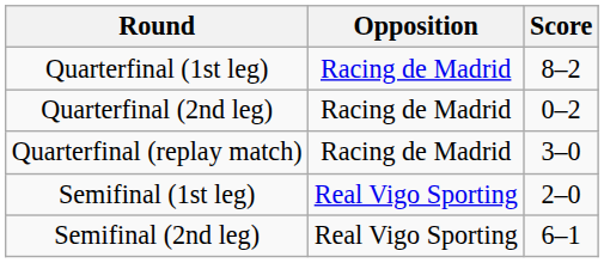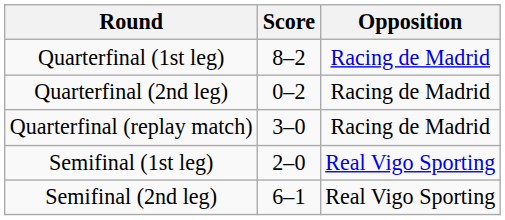columns swapped: Opposition <-> Score
